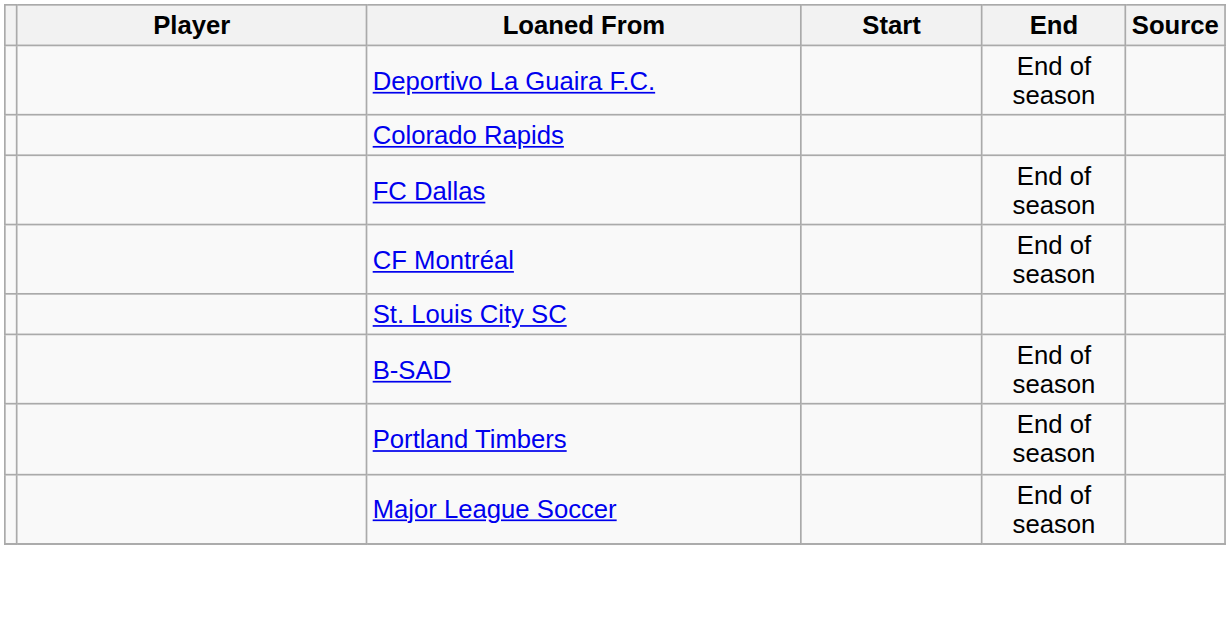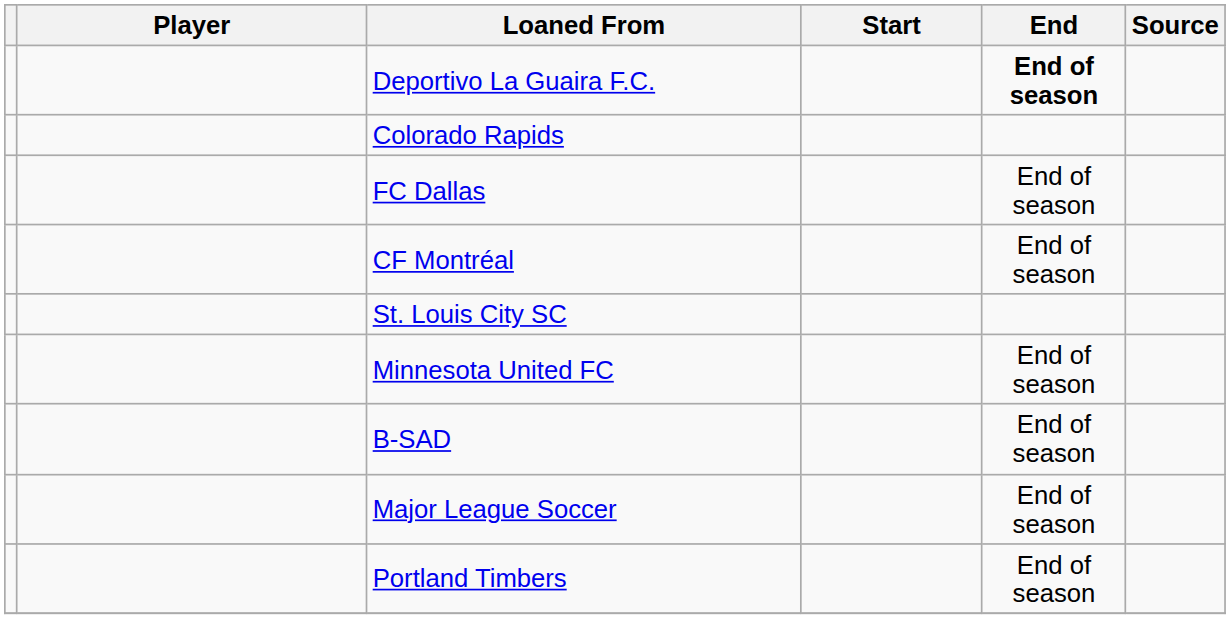Deportivo La Guaira F.C. | End: normal -> bold
+ row: Minnesota United FC | End of season
rows swapped: Portland Timbers <-> Major League Soccer
